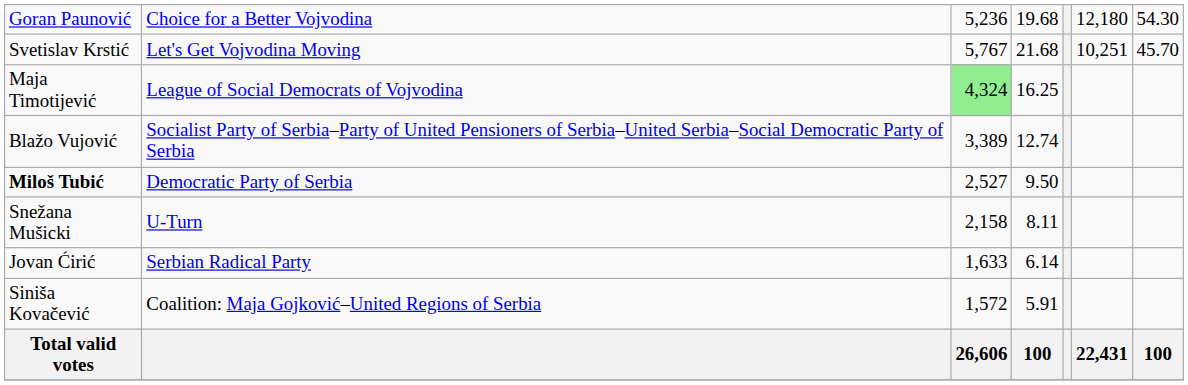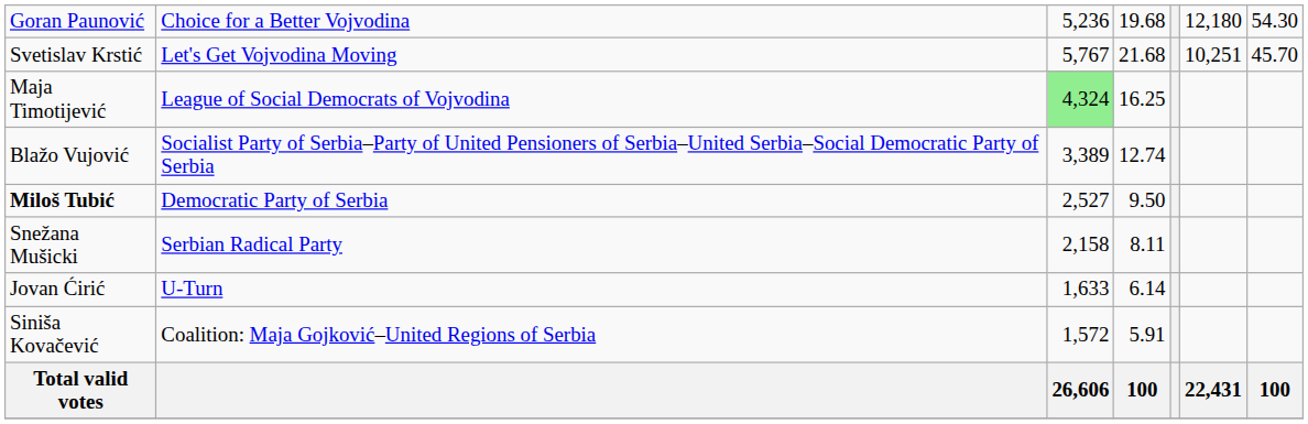Snežana Mušicki | column 2: U-Turn -> Serbian Radical Party
Jovan Ćirić | column 2: Serbian Radical Party -> U-Turn
